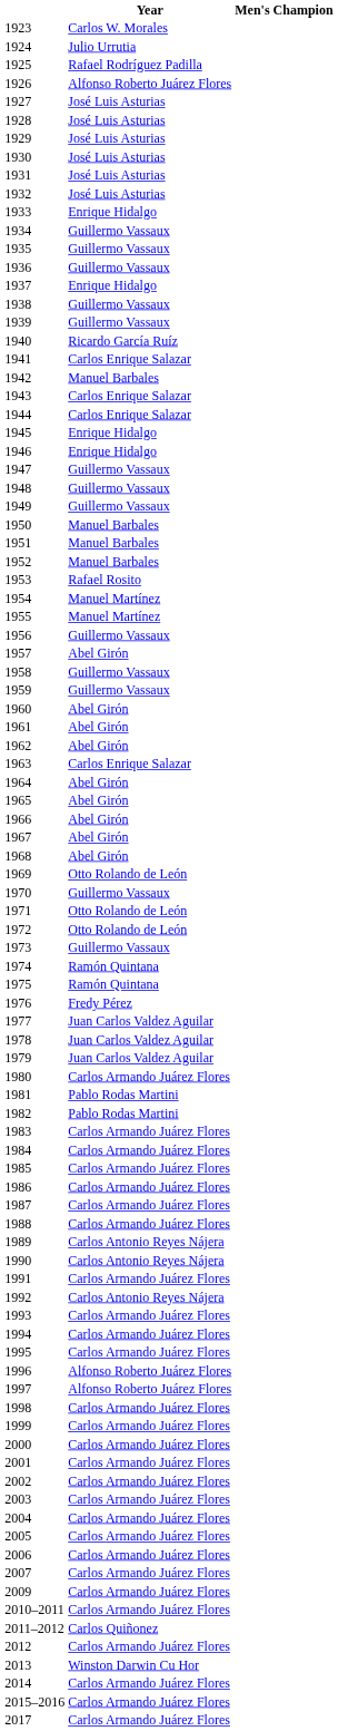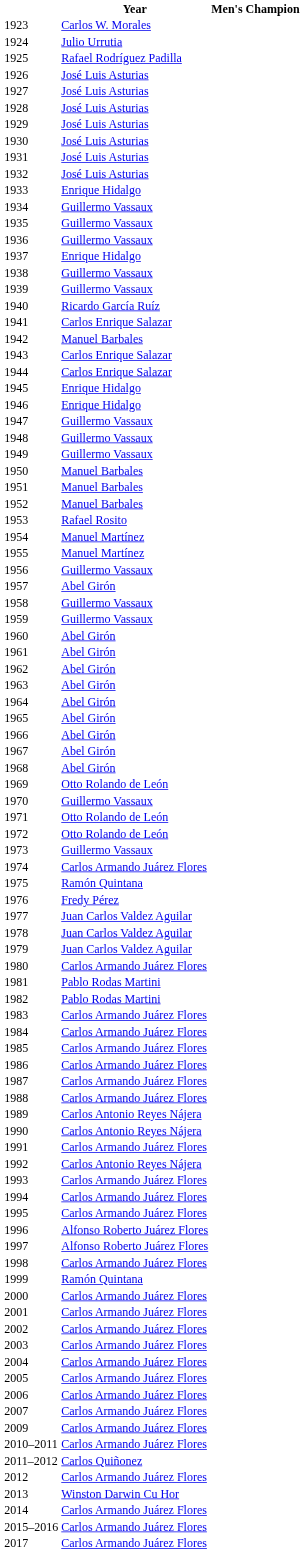1926 | Year: Alfonso Roberto Juárez Flores -> José Luis Asturias
1963 | Year: Carlos Enrique Salazar -> Abel Girón
1974 | Year: Ramón Quintana -> Carlos Armando Juárez Flores
1999 | Year: Carlos Armando Juárez Flores -> Ramón Quintana
